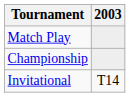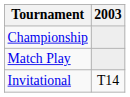rows swapped: Match Play <-> Championship
